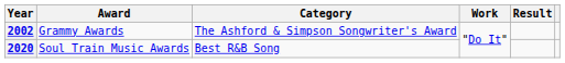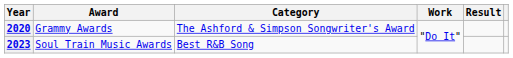Grammy Awards | Year: 2002 -> 2020
Soul Train Music Awards | Year: 2020 -> 2023
